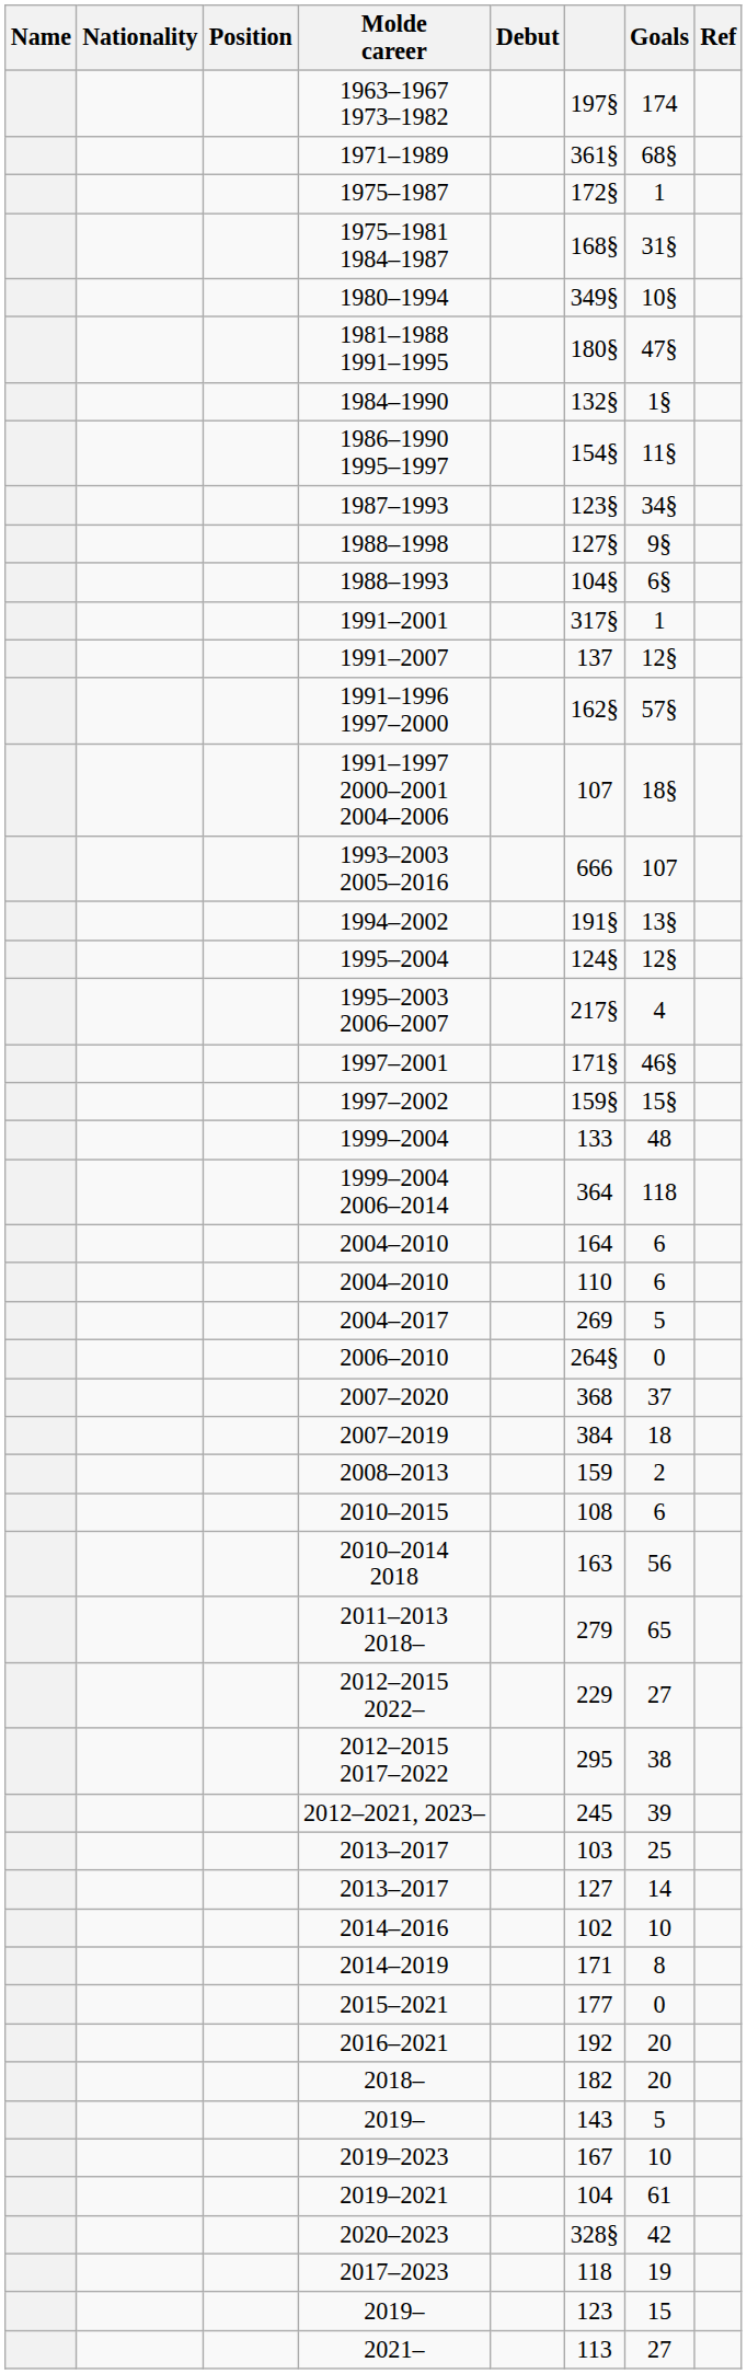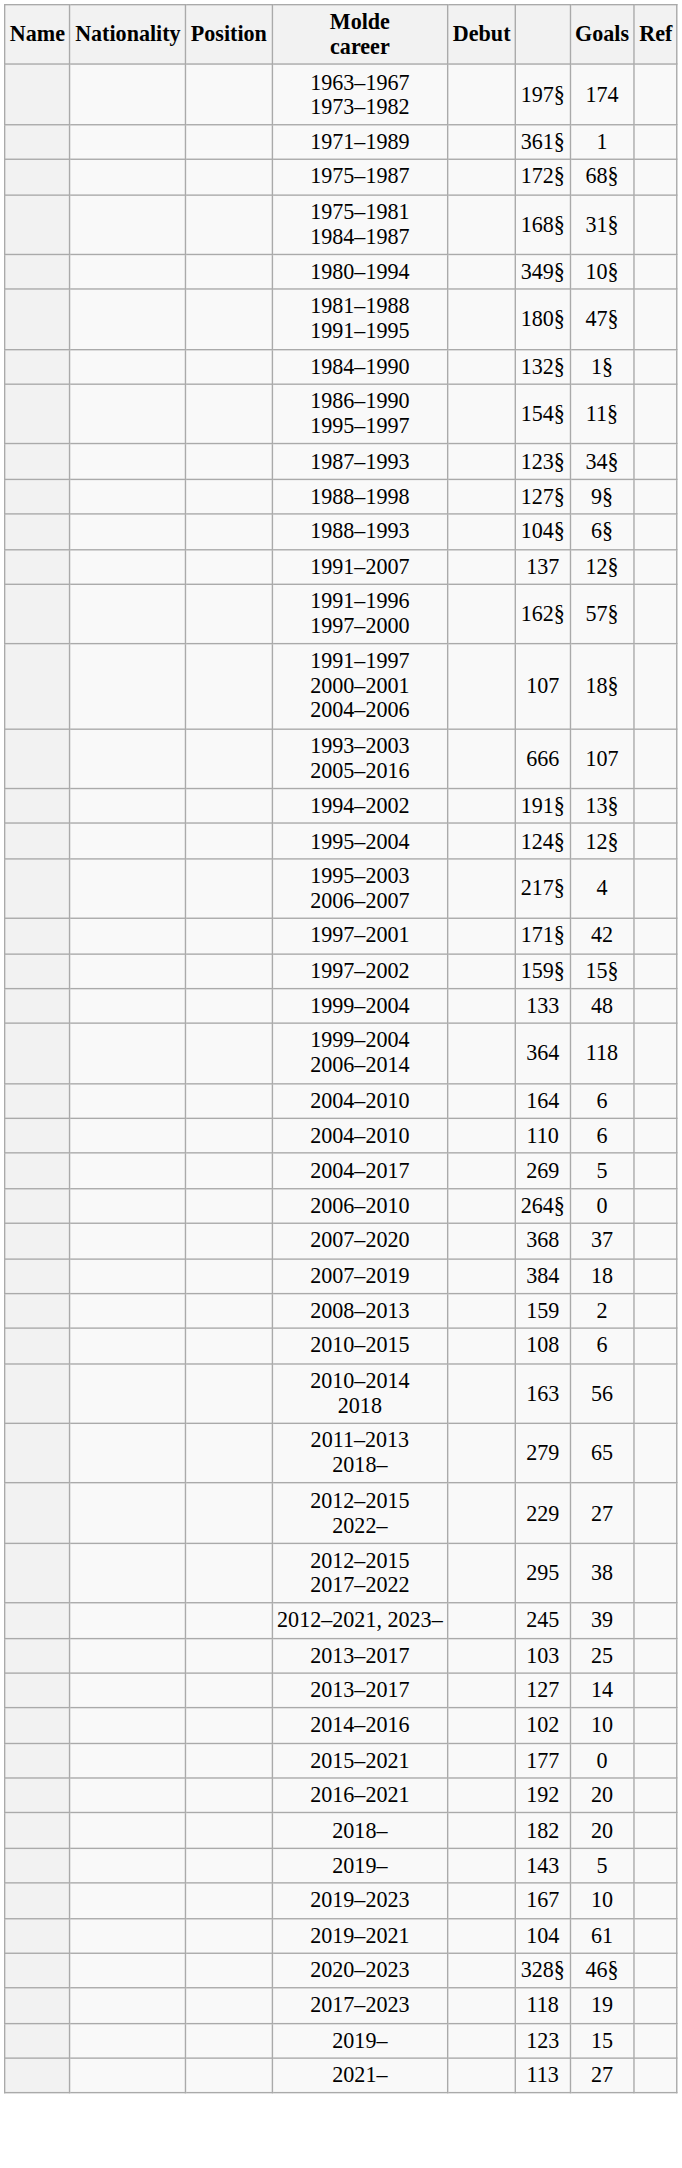1971–1989 | Goals: 68§ -> 1
1975–1987 | Goals: 1 -> 68§
- row: 1991–2001 | 317§ | 1
1997–2001 | Goals: 46§ -> 42
- row: 2014–2019 | 171 | 8
2020–2023 | Goals: 42 -> 46§
